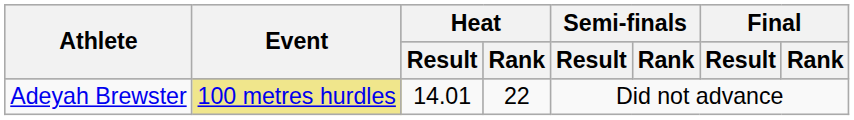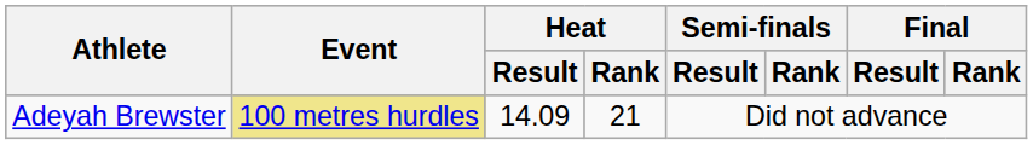Adeyah Brewster | Heat / Result: 14.01 -> 14.09
Adeyah Brewster | Heat / Rank: 22 -> 21
